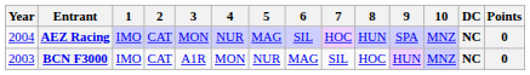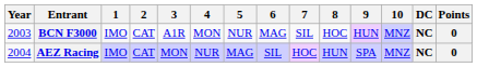rows swapped: BCN F3000 <-> AEZ Racing
